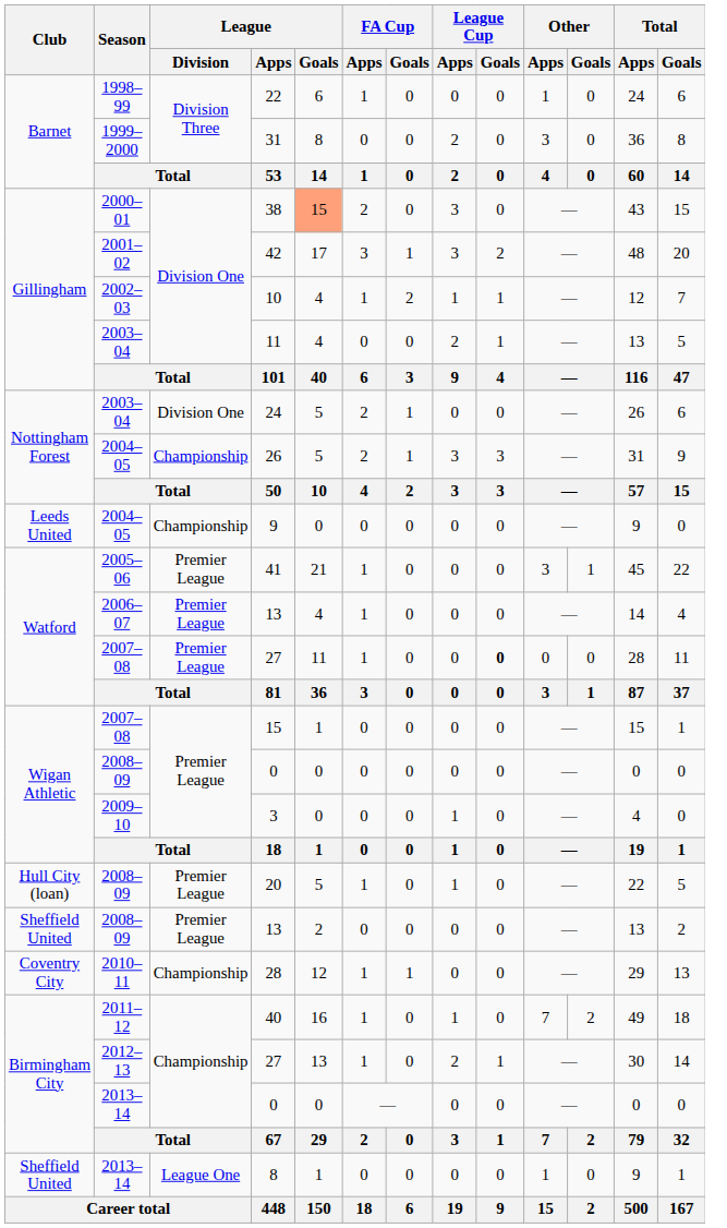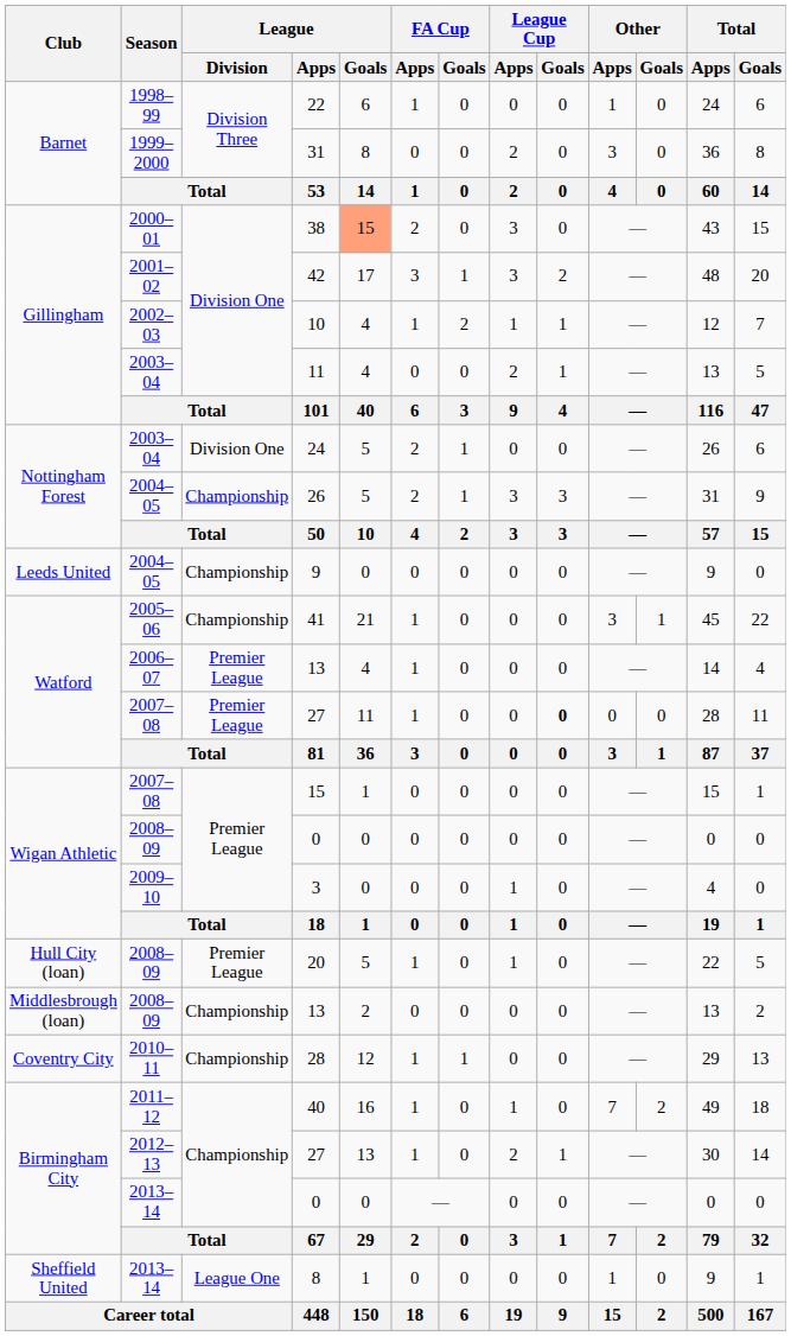41 | League / Division: Premier League -> Championship
2008–09 / 13 | Club: Sheffield United -> Middlesbrough (loan)
2008–09 / 13 | League / Division: Premier League -> Championship
